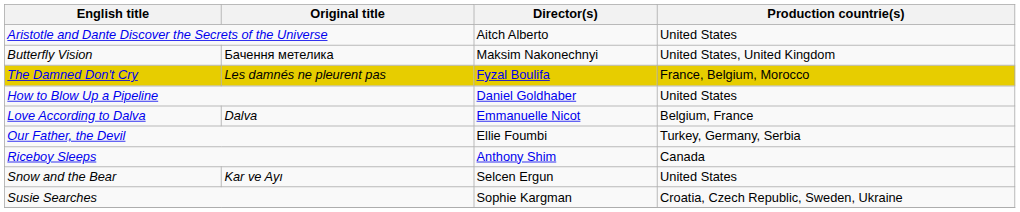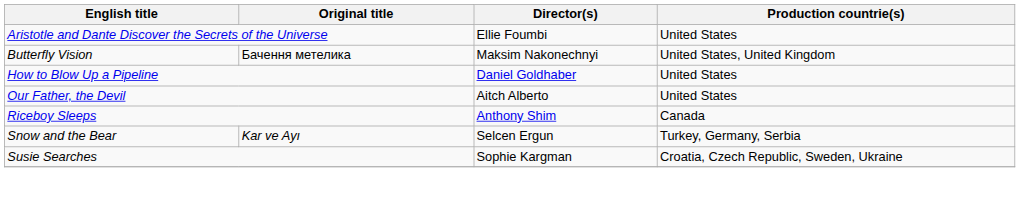Aristotle and Dante Discover the Secrets of the Universe | Director(s): Aitch Alberto -> Ellie Foumbi
- row: The Damned Don't Cry | Les damnés ne pleurent pas | Fyzal Boulifa | France, Belgium, Morocco
- row: Love According to Dalva | Dalva | Emmanuelle Nicot | Belgium, France
Our Father, the Devil | Director(s): Ellie Foumbi -> Aitch Alberto
Our Father, the Devil | Production countrie(s): Turkey, Germany, Serbia -> United States
Snow and the Bear | Production countrie(s): United States -> Turkey, Germany, Serbia
